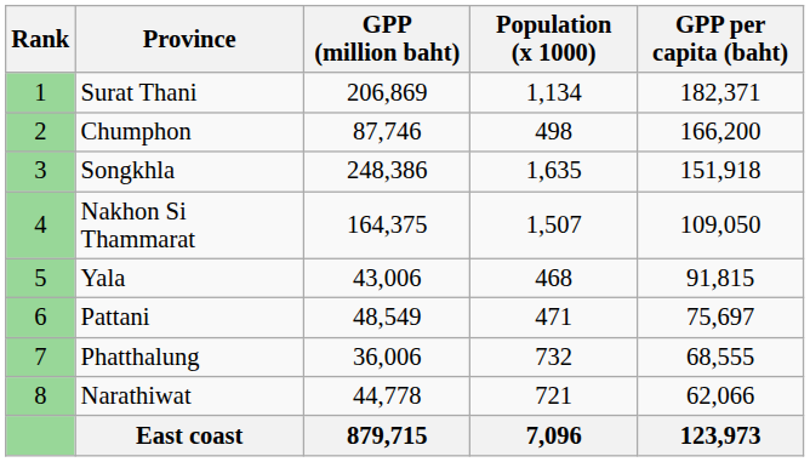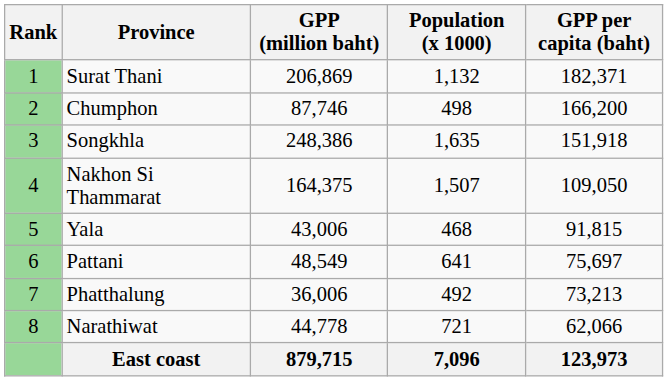Surat Thani | Population (x 1000): 1,134 -> 1,132
Pattani | Population (x 1000): 471 -> 641
Phatthalung | Population (x 1000): 732 -> 492
Phatthalung | GPP per capita (baht): 68,555 -> 73,213
